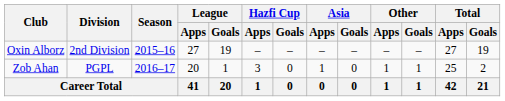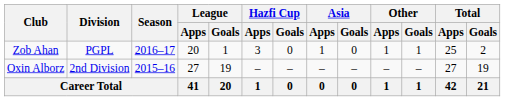rows swapped: Oxin Alborz <-> Zob Ahan
